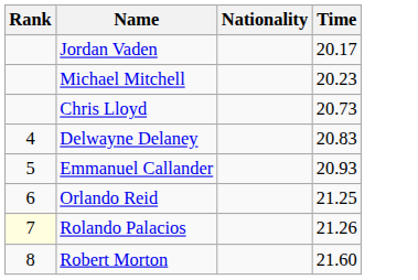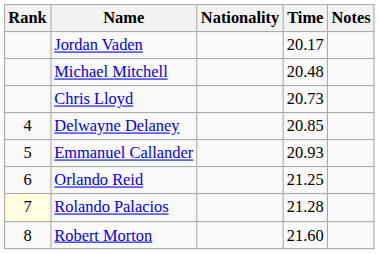+ column: Notes
Michael Mitchell | Time: 20.23 -> 20.48
Delwayne Delaney | Time: 20.83 -> 20.85
Rolando Palacios | Time: 21.26 -> 21.28
